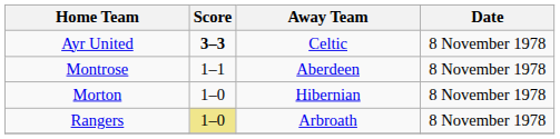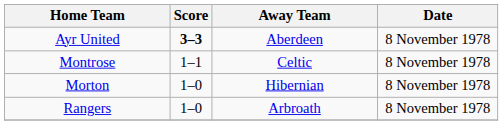Ayr United | Away Team: Celtic -> Aberdeen
Montrose | Away Team: Aberdeen -> Celtic
Rangers | Score: khaki background -> no background
